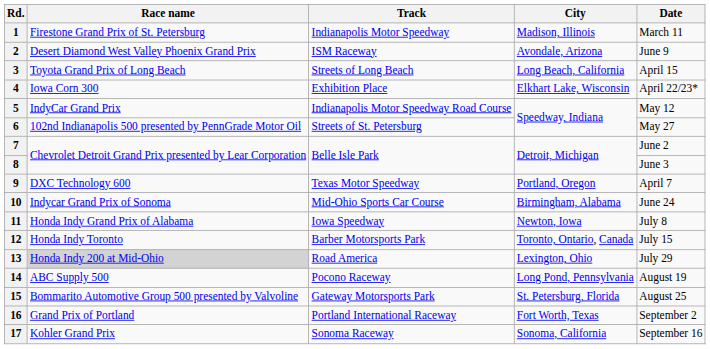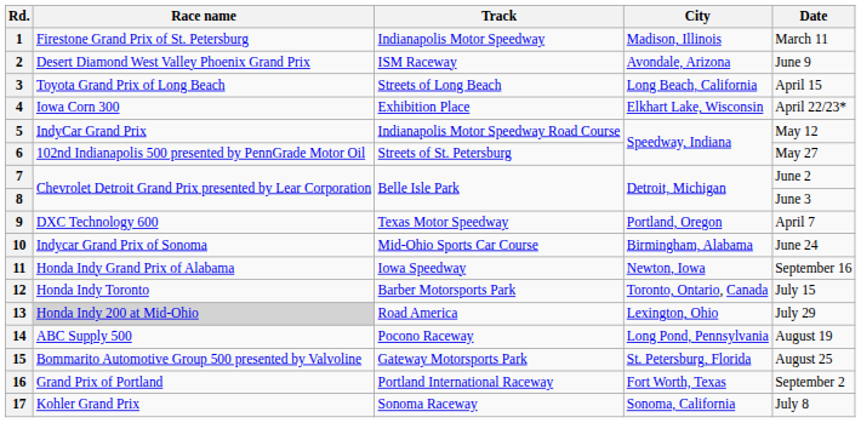11 | Date: July 8 -> September 16
17 | Date: September 16 -> July 8
